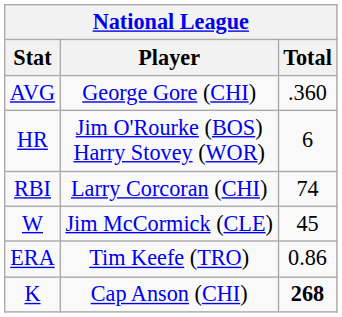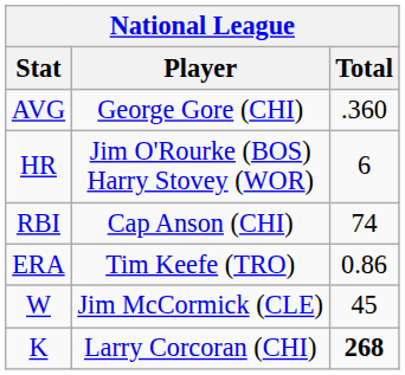RBI | Player: Larry Corcoran (CHI) -> Cap Anson (CHI)
rows swapped: W <-> ERA
K | Player: Cap Anson (CHI) -> Larry Corcoran (CHI)
